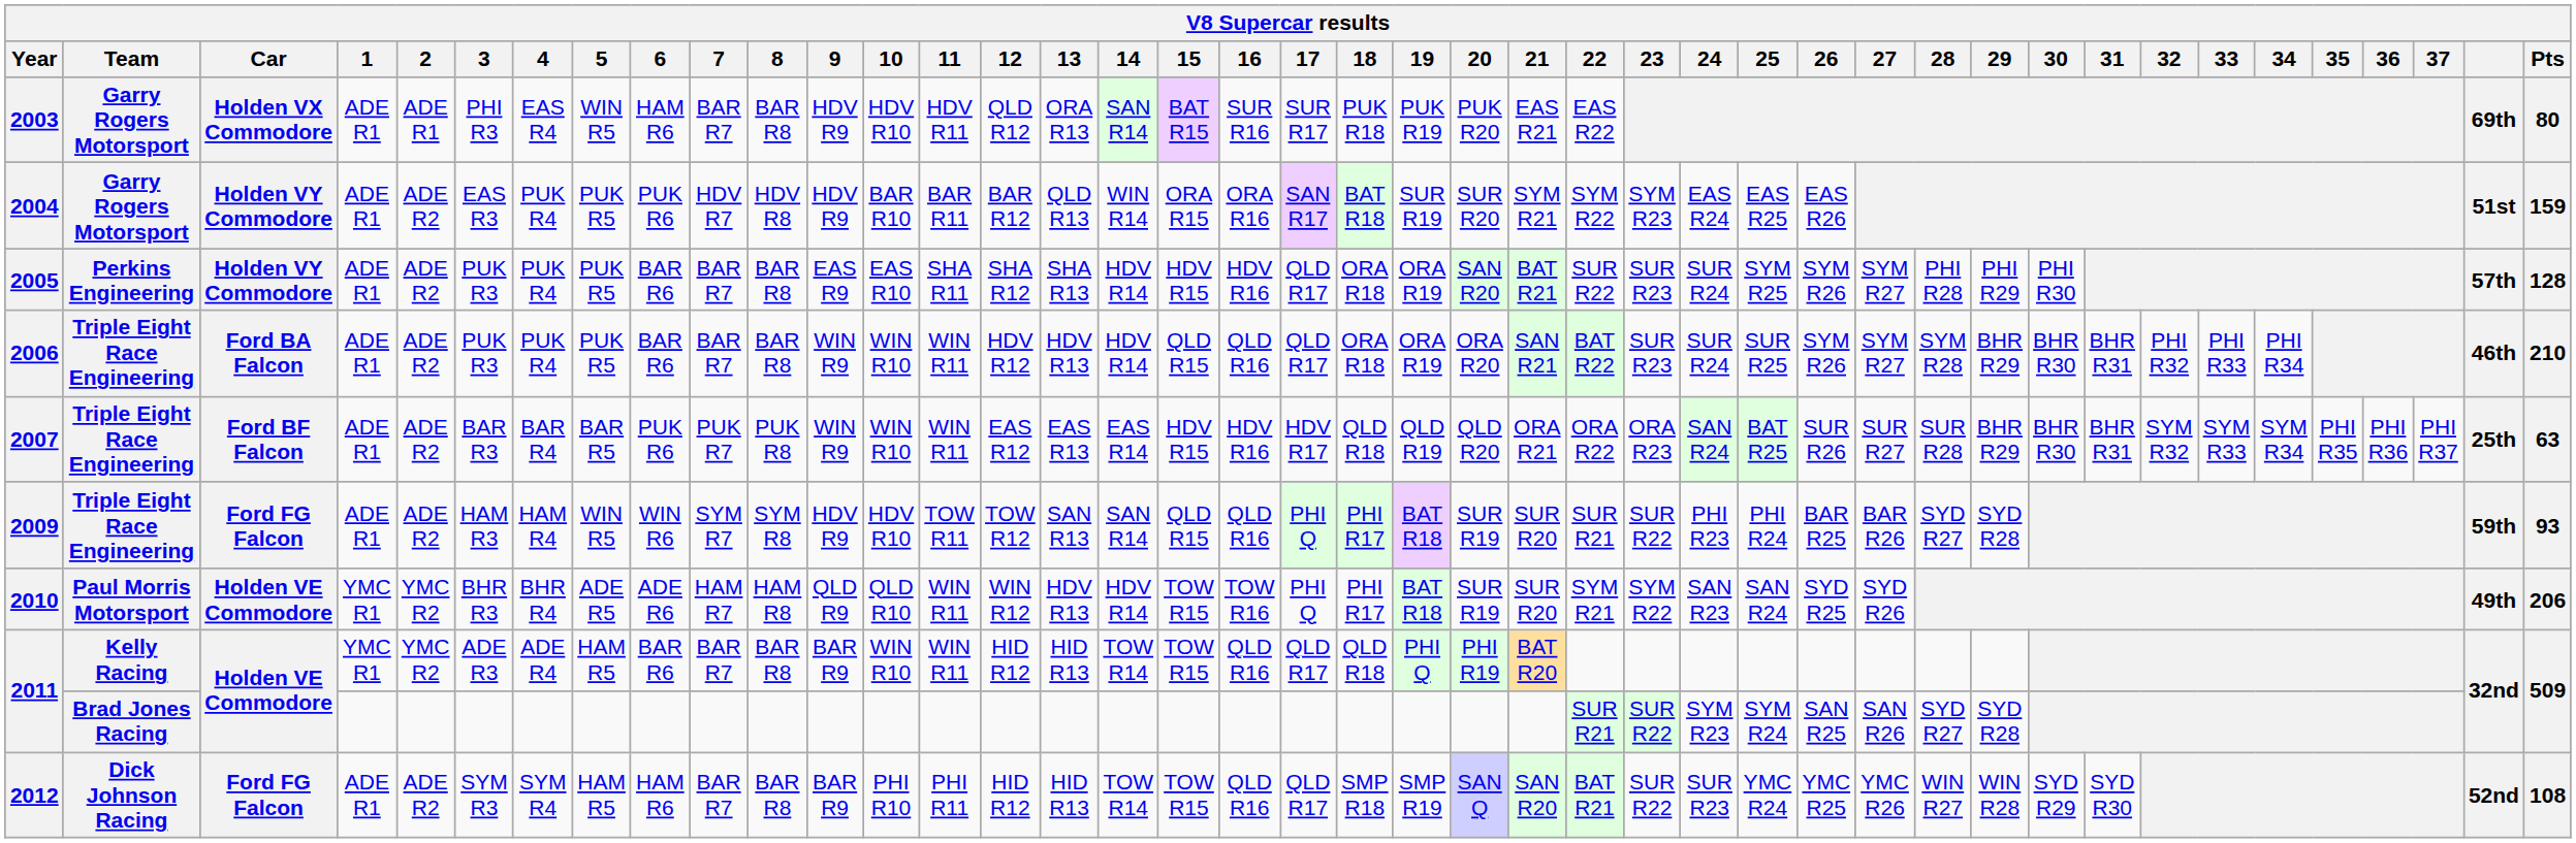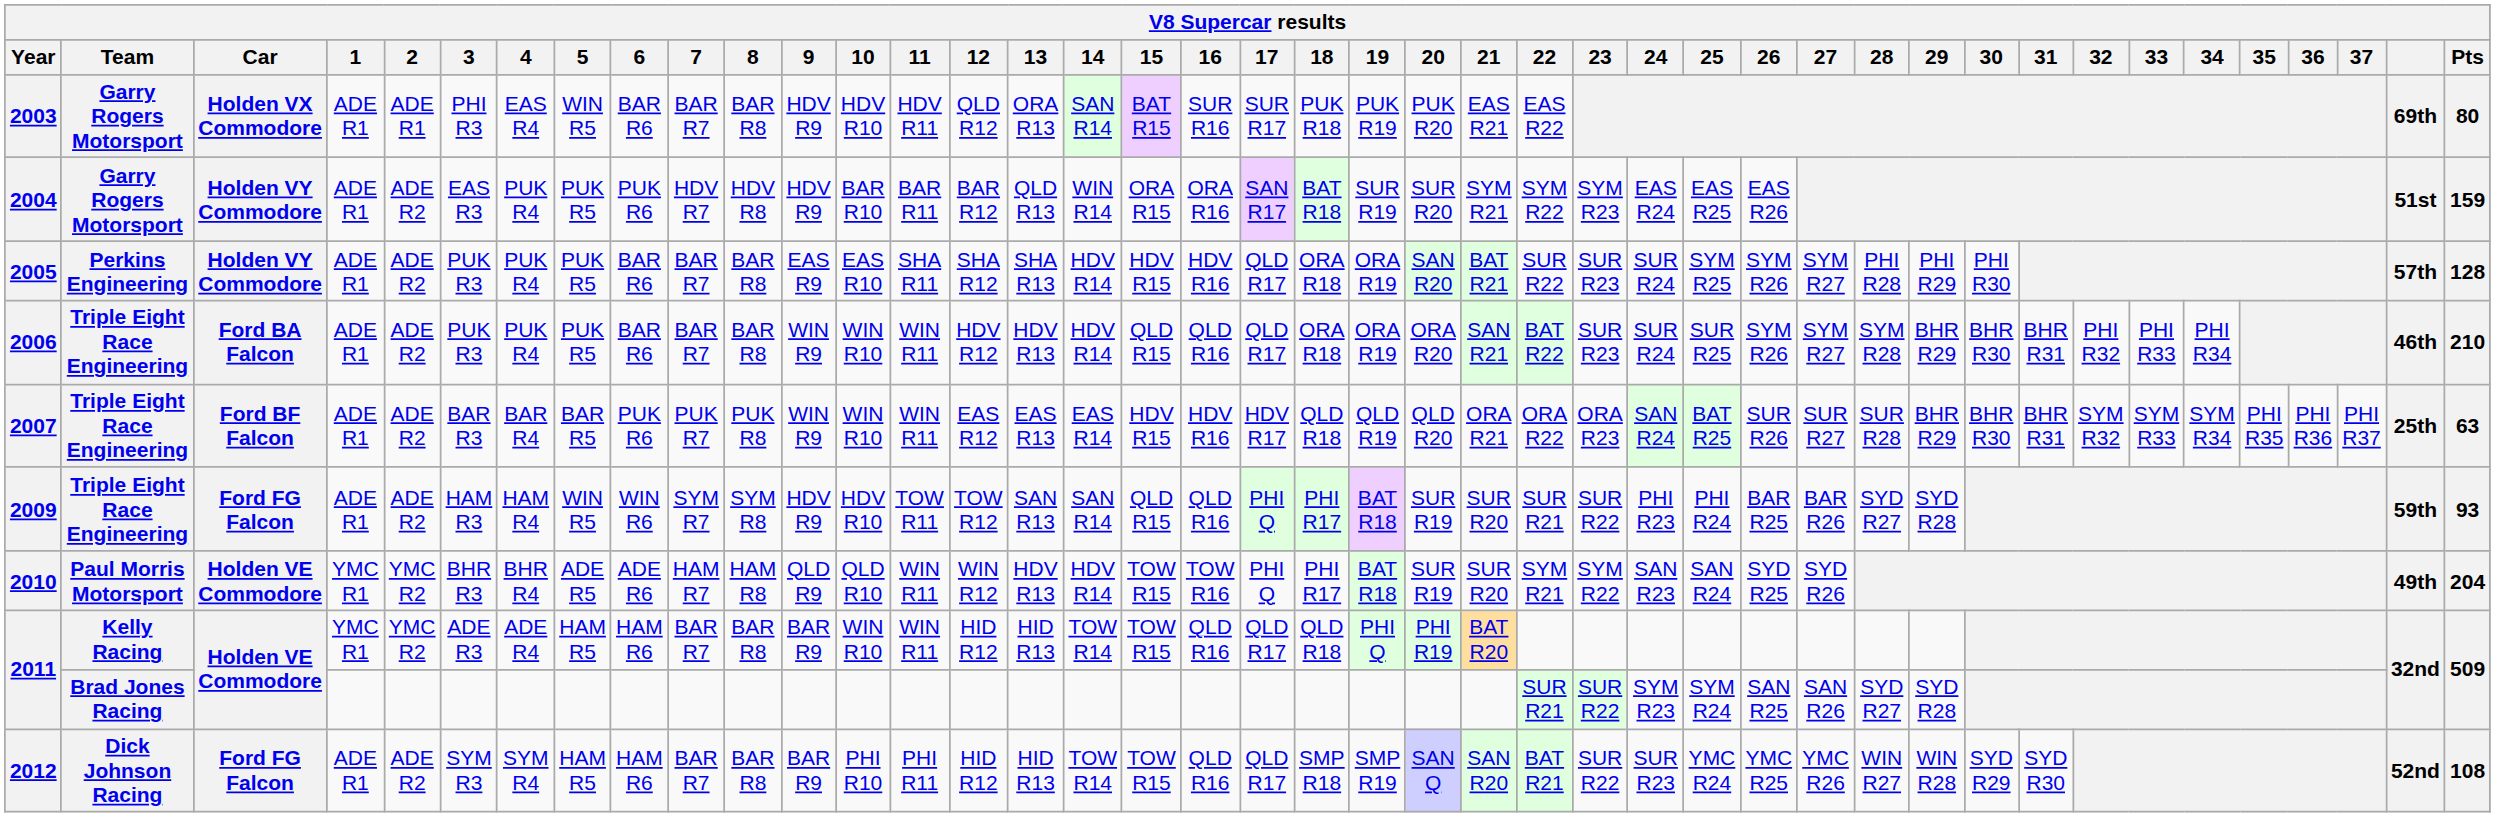2003 | 6: HAM R6 -> BAR R6
2010 | Pts: 206 -> 204
2011 / Kelly Racing | 6: BAR R6 -> HAM R6
